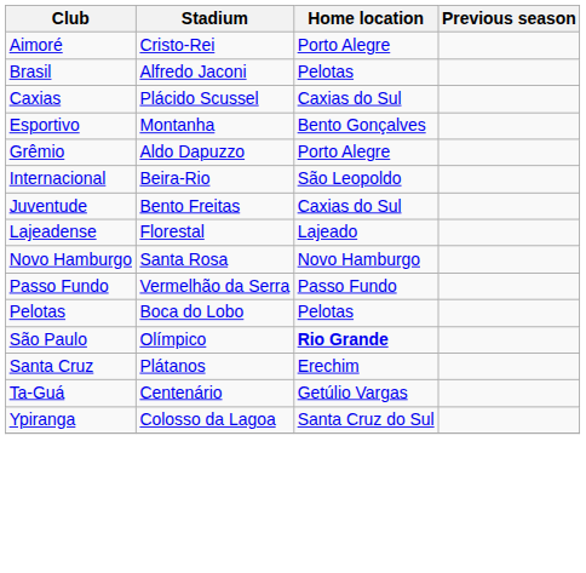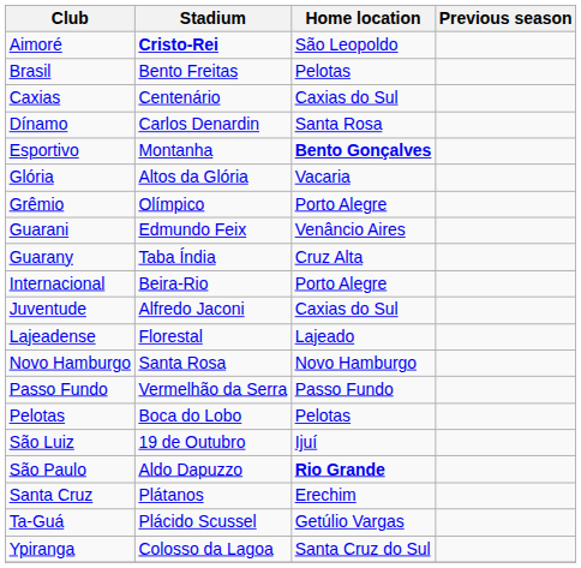Aimoré | Stadium: normal -> bold
Aimoré | Home location: Porto Alegre -> São Leopoldo
Brasil | Stadium: Alfredo Jaconi -> Bento Freitas
Caxias | Stadium: Plácido Scussel -> Centenário
+ row: Dínamo | Carlos Denardin | Santa Rosa
Esportivo | Home location: normal -> bold
+ row: Glória | Altos da Glória | Vacaria
Grêmio | Stadium: Aldo Dapuzzo -> Olímpico
+ row: Guarani | Edmundo Feix | Venâncio Aires
+ row: Guarany | Taba Índia | Cruz Alta
Internacional | Home location: São Leopoldo -> Porto Alegre
Juventude | Stadium: Bento Freitas -> Alfredo Jaconi
+ row: São Luiz | 19 de Outubro | Ijuí
São Paulo | Stadium: Olímpico -> Aldo Dapuzzo
Ta-Guá | Stadium: Centenário -> Plácido Scussel
